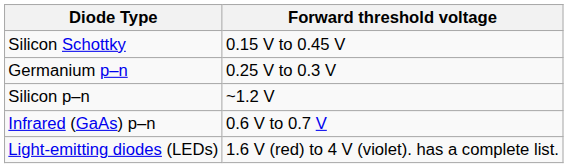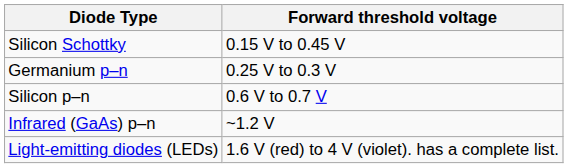Silicon p–n | Forward threshold voltage: ~1.2 V -> 0.6 V to 0.7 V
Infrared (GaAs) p–n | Forward threshold voltage: 0.6 V to 0.7 V -> ~1.2 V
